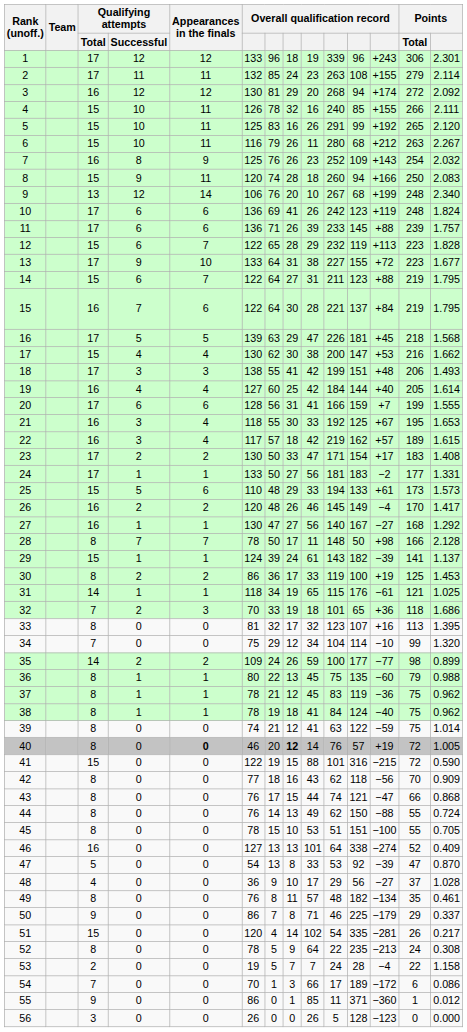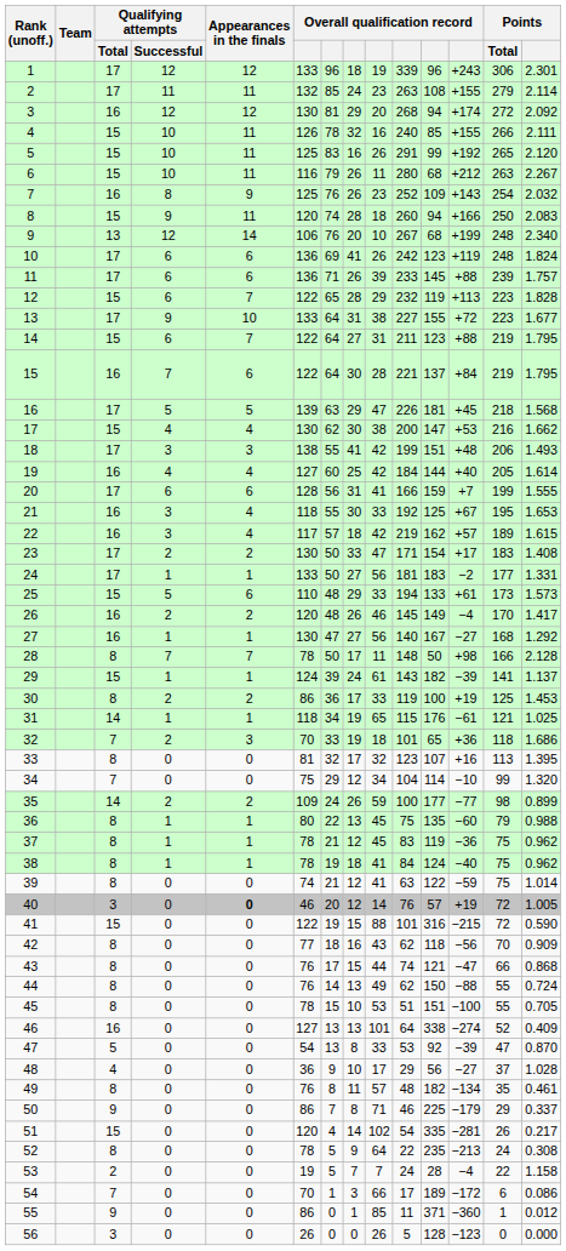40 | Qualifying attempts / Total: 8 -> 3
40 | column 8: bold -> normal
